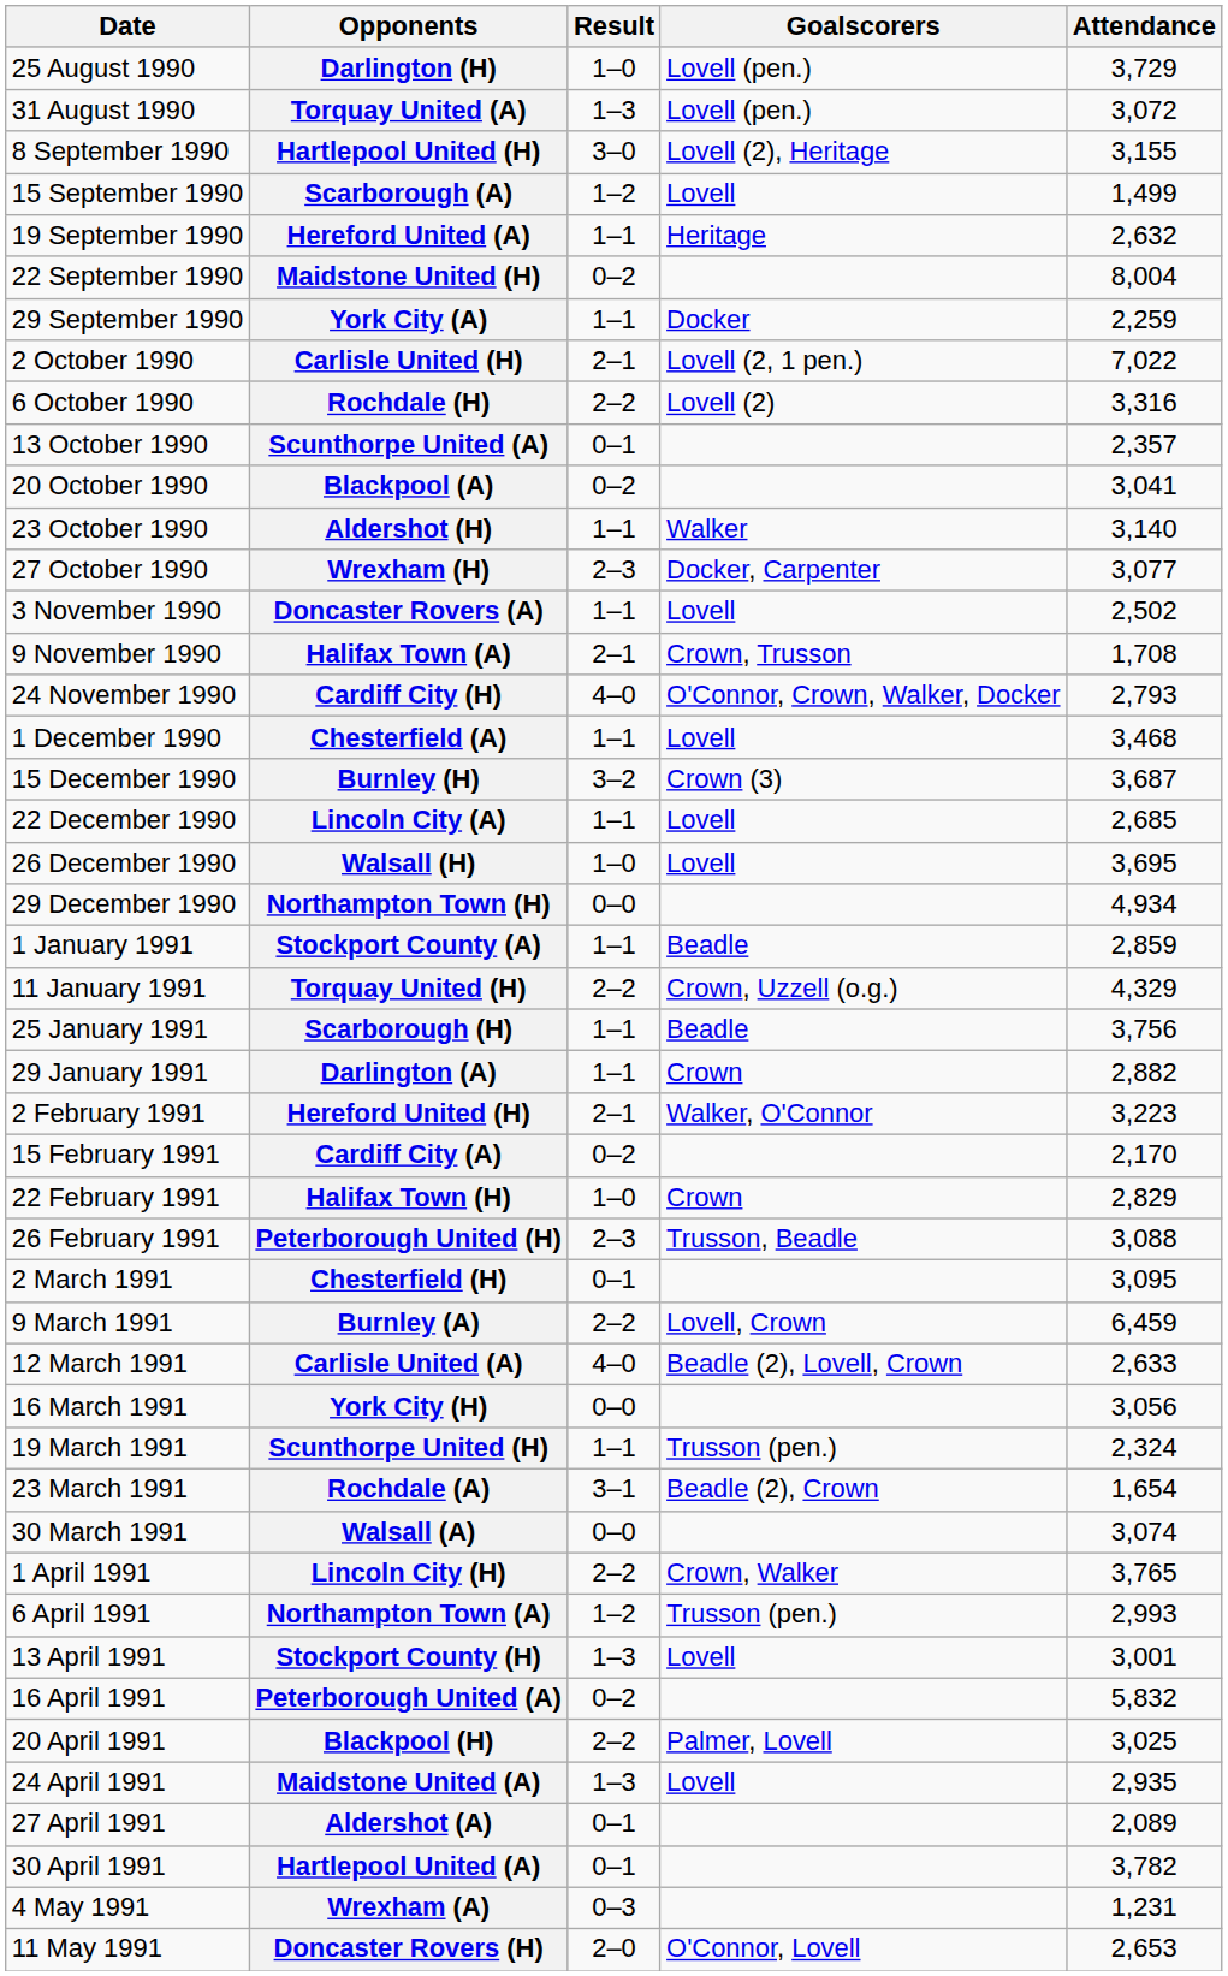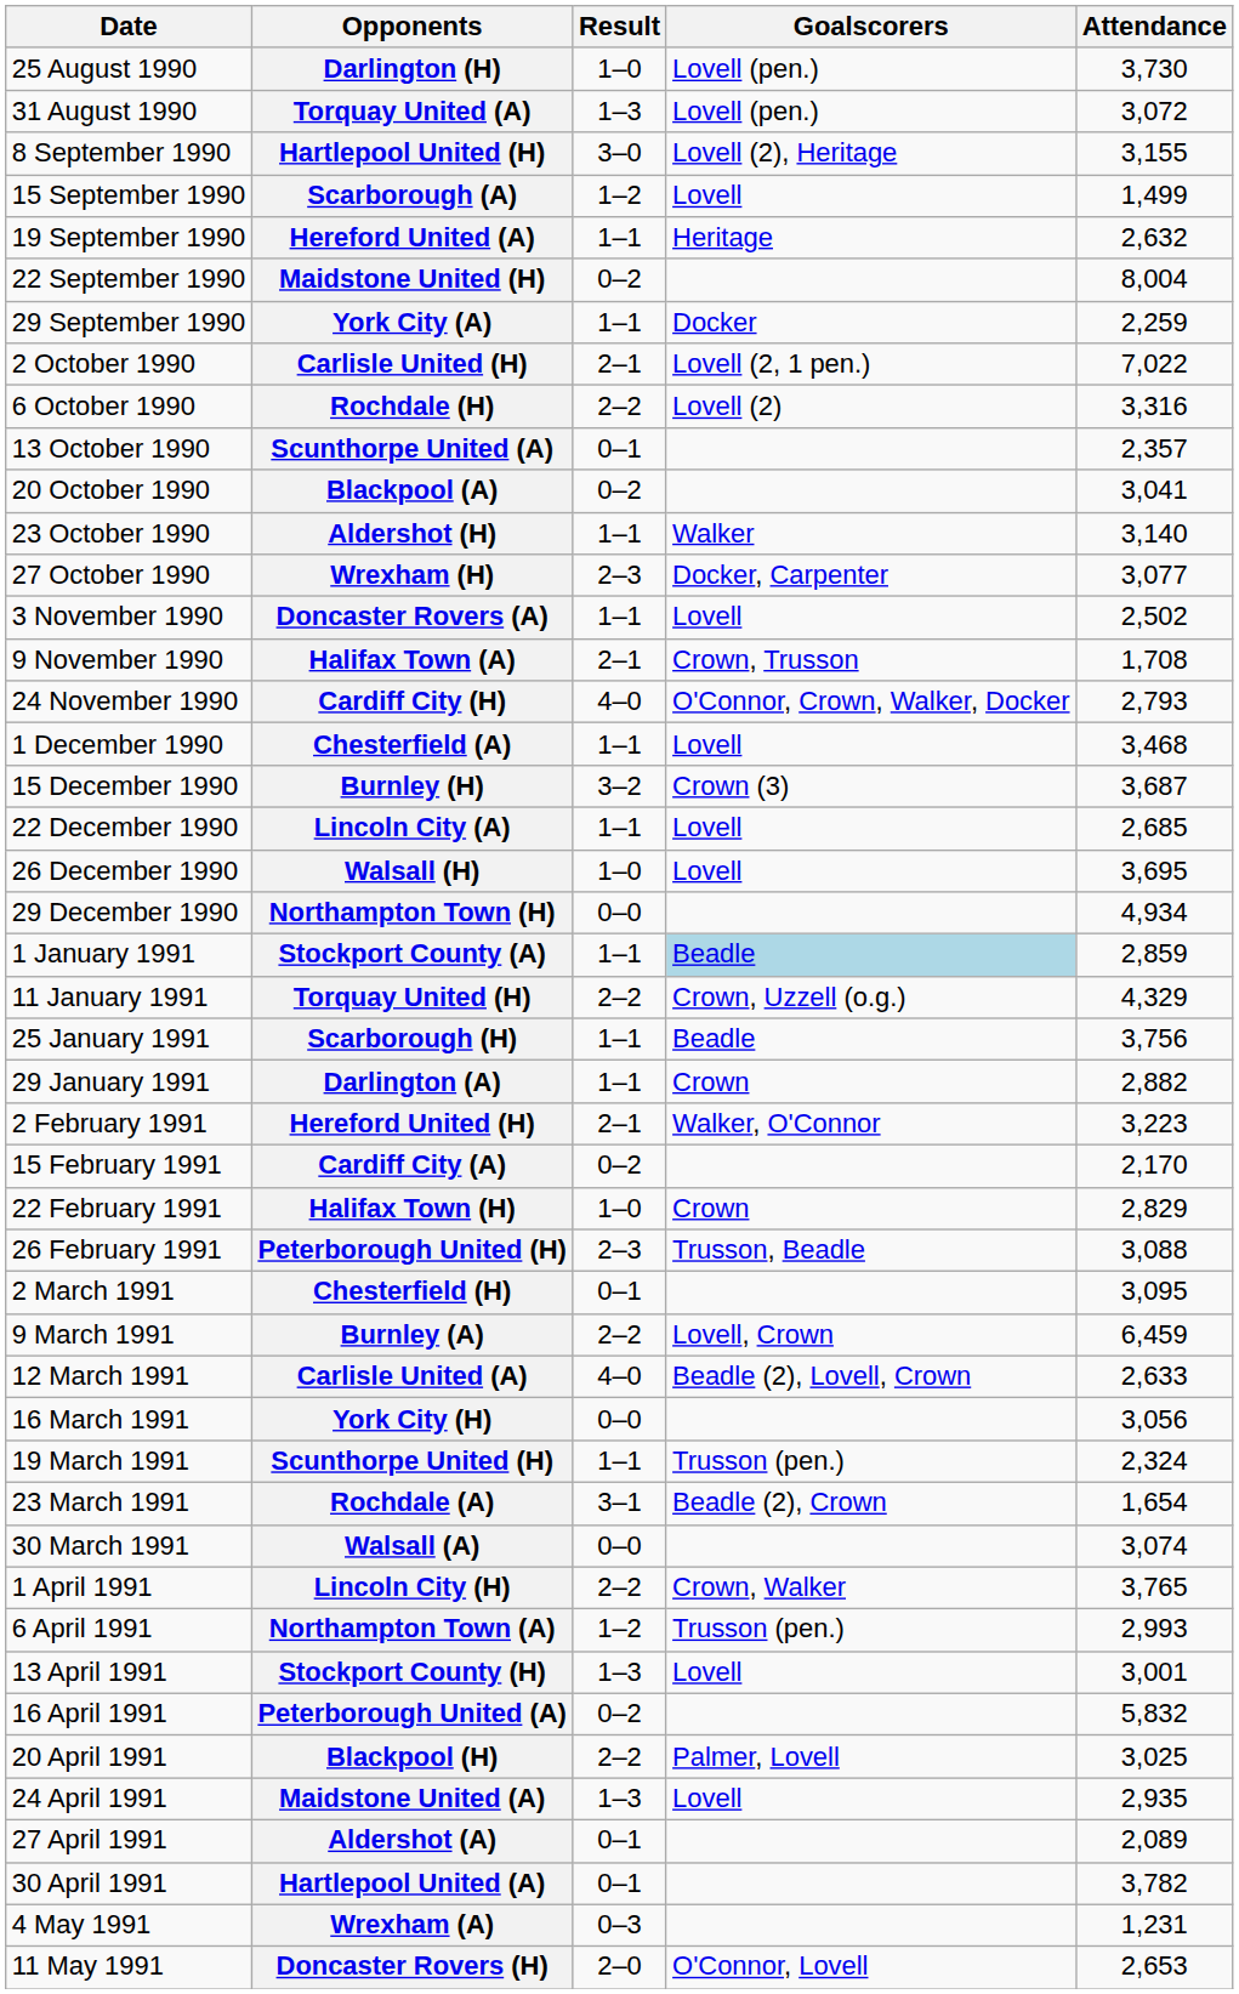Darlington (H) | Attendance: 3,729 -> 3,730
Stockport County (A) | Goalscorers: no background -> lightblue background
